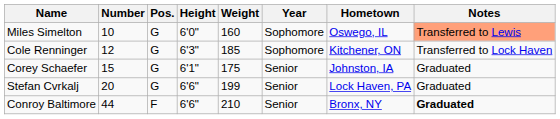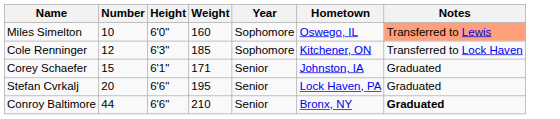- column: Pos. | G | G | G | G | F
Corey Schaefer | Weight: 175 -> 171
Stefan Cvrkalj | Weight: 199 -> 195
